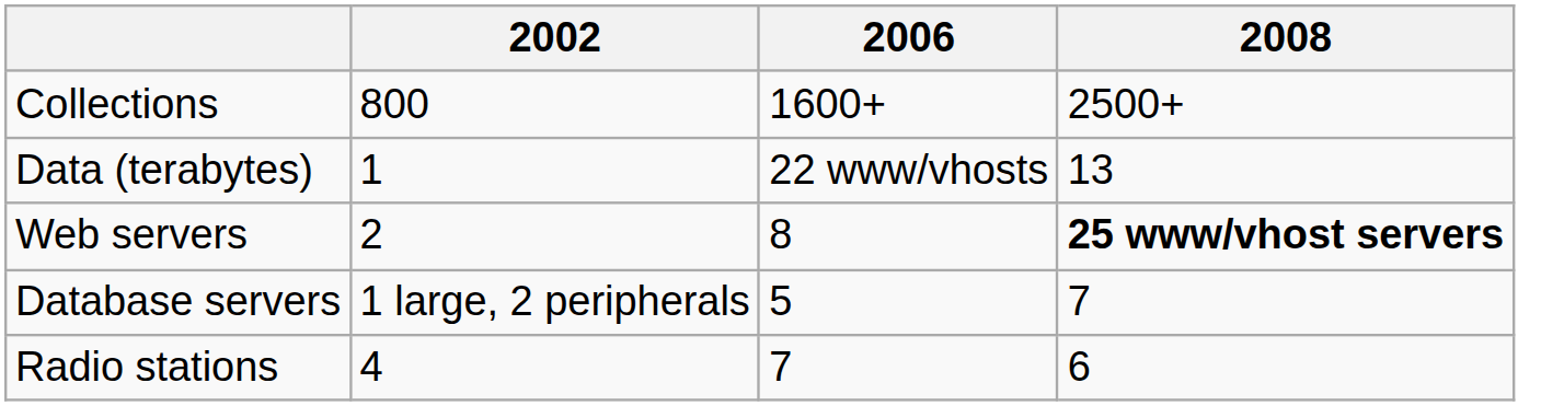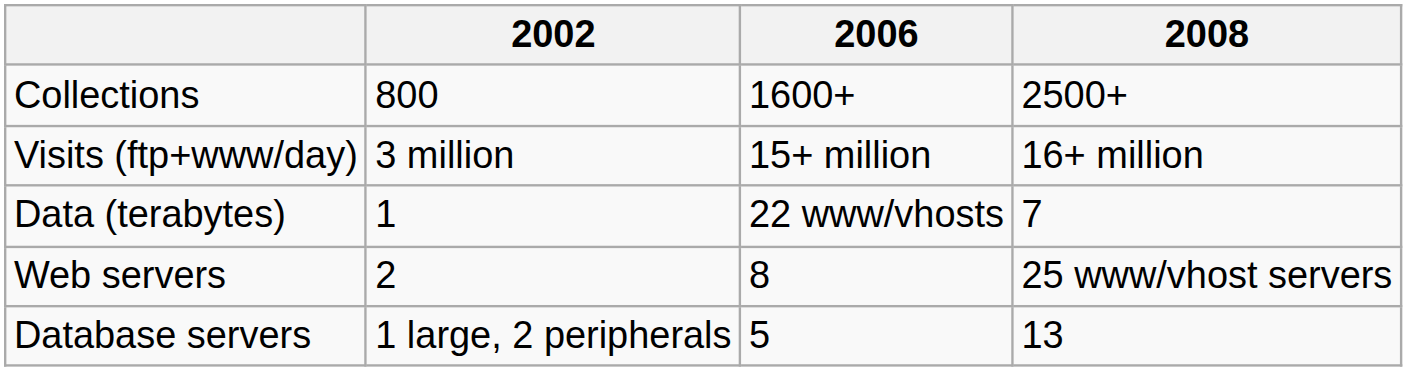+ row: Visits (ftp+www/day) | 3 million | 15+ million | 16+ million
Data (terabytes) | 2008: 13 -> 7
Web servers | 2008: bold -> normal
Database servers | 2008: 7 -> 13
- row: Radio stations | 4 | 7 | 6
